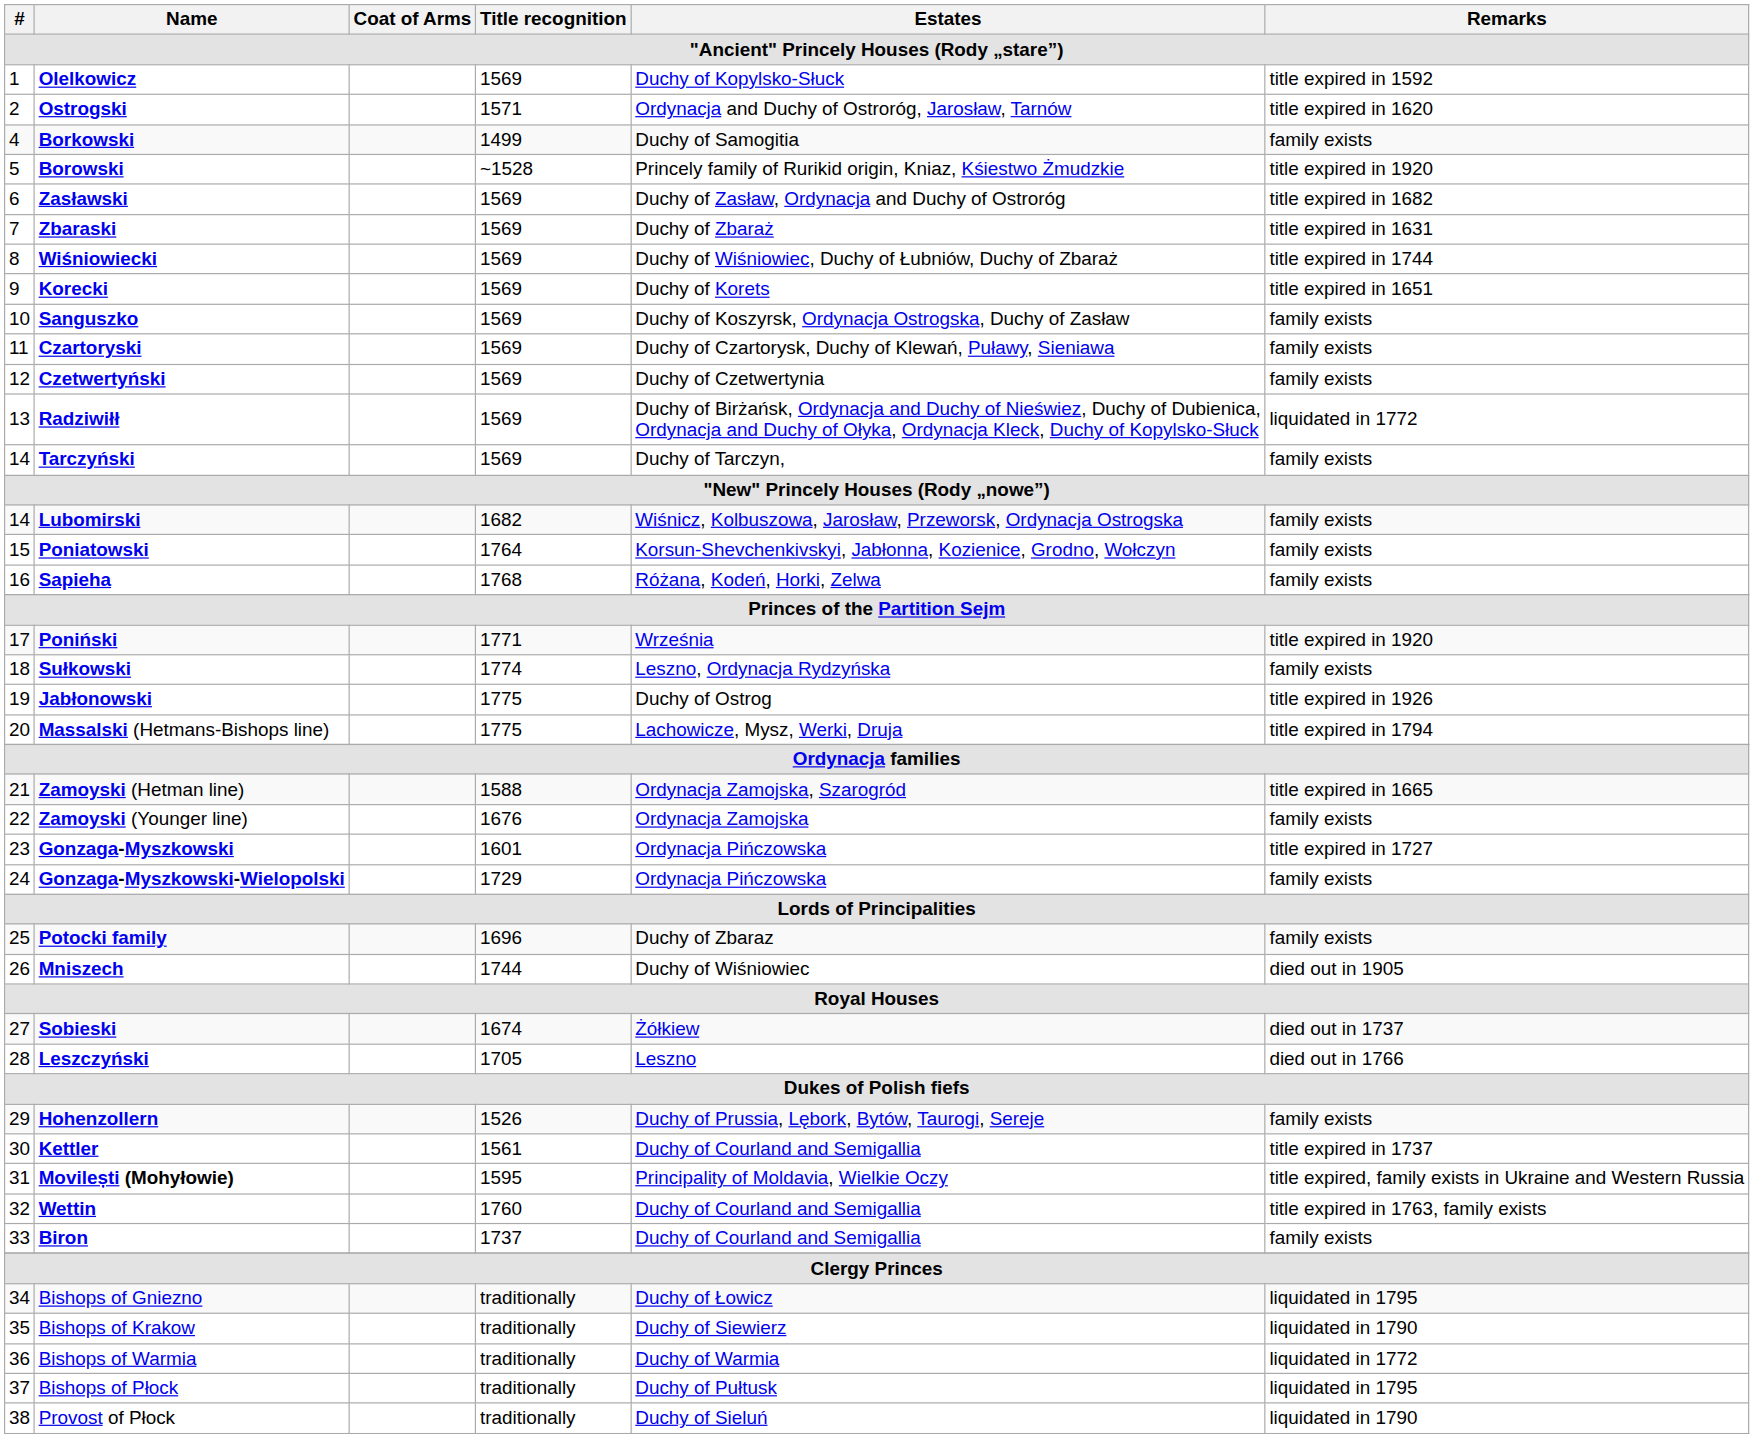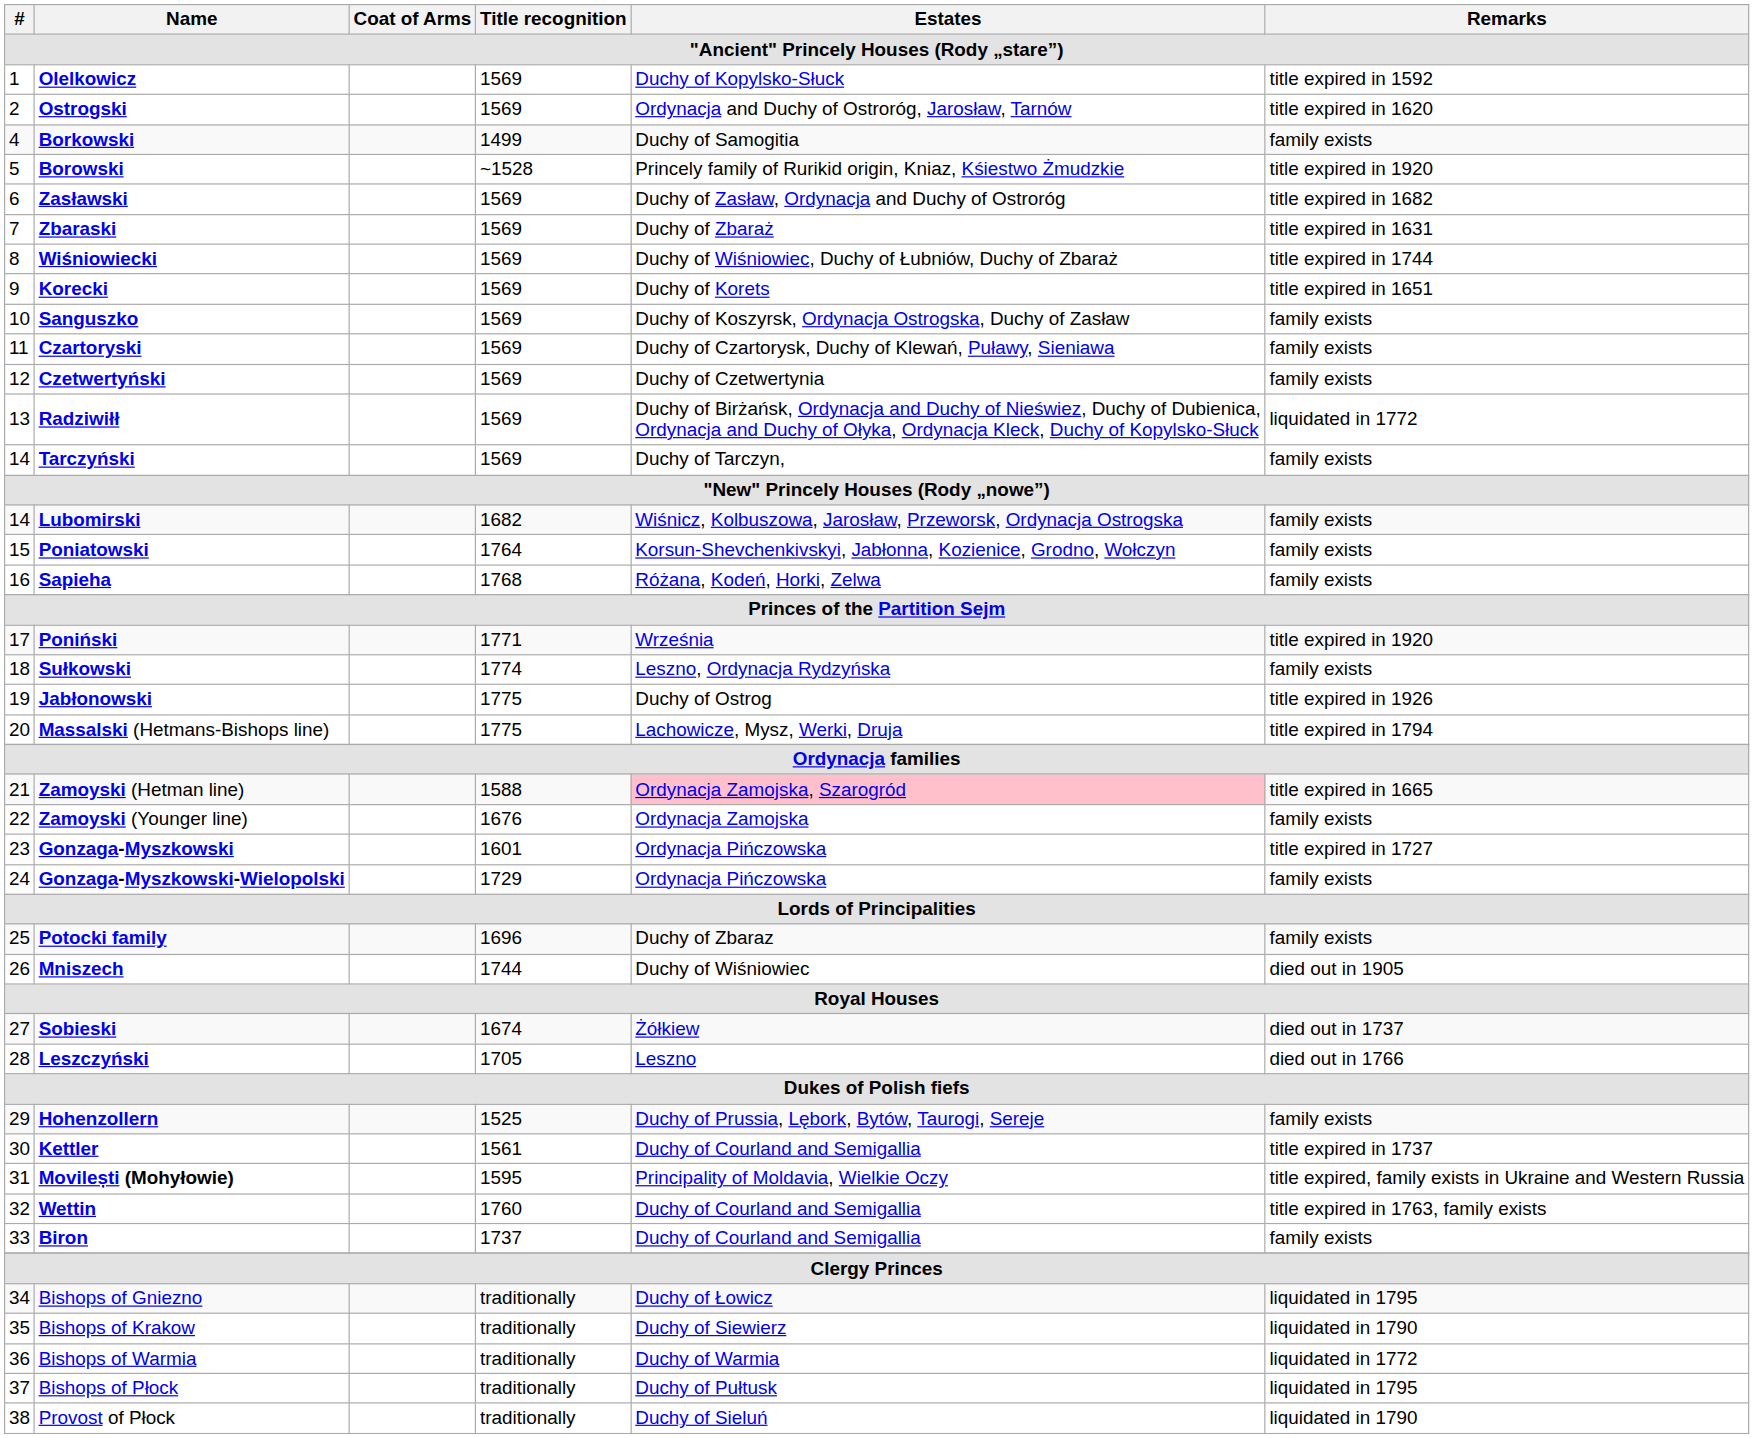Ostrogski | Title recognition: 1571 -> 1569
Zamoyski (Hetman line) | Estates: no background -> pink background
Hohenzollern | Title recognition: 1526 -> 1525
